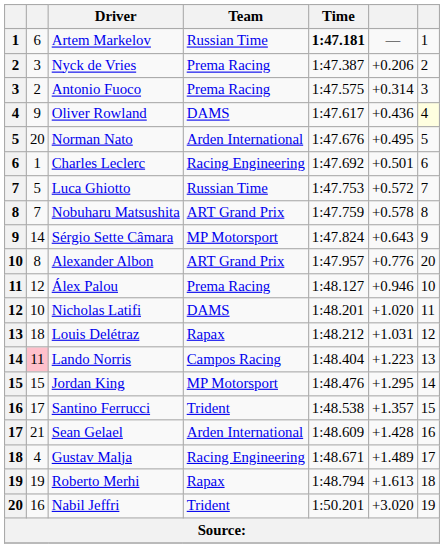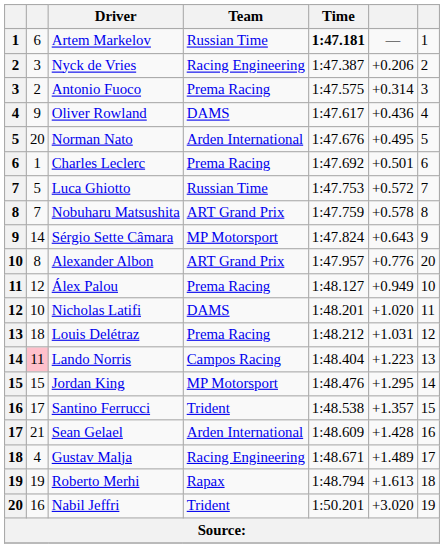Nyck de Vries | Team: Prema Racing -> Racing Engineering
Oliver Rowland | column 7: lightyellow background -> no background
Charles Leclerc | Team: Racing Engineering -> Prema Racing
Álex Palou | column 6: +0.946 -> +0.949
Louis Delétraz | Team: Rapax -> Prema Racing
